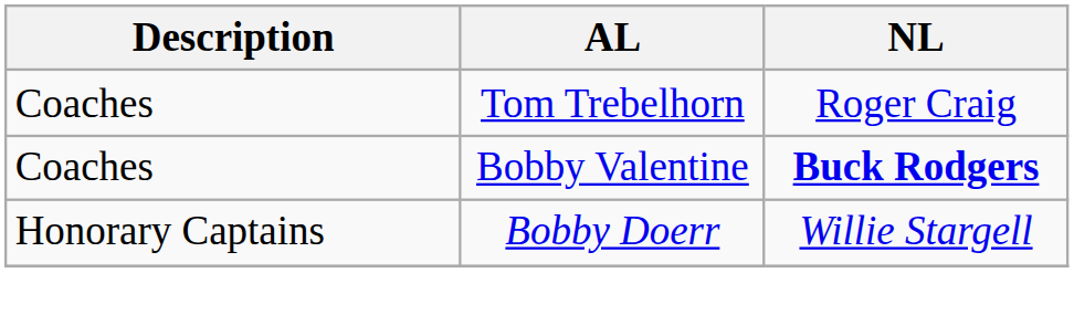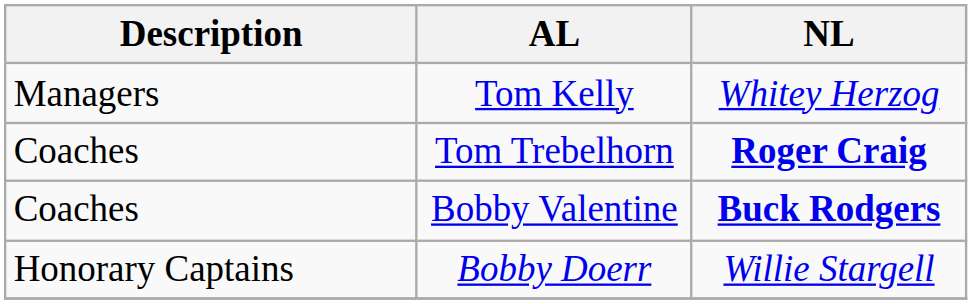+ row: Managers | Tom Kelly | Whitey Herzog
Tom Trebelhorn | NL: normal -> bold
